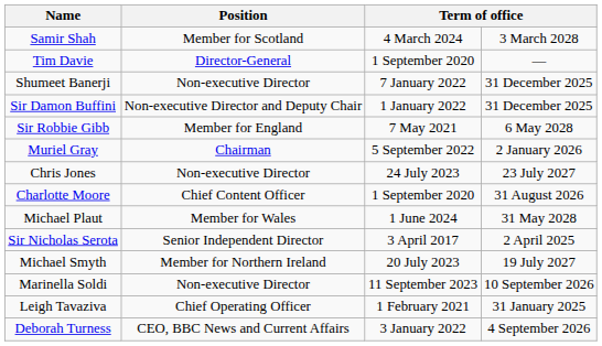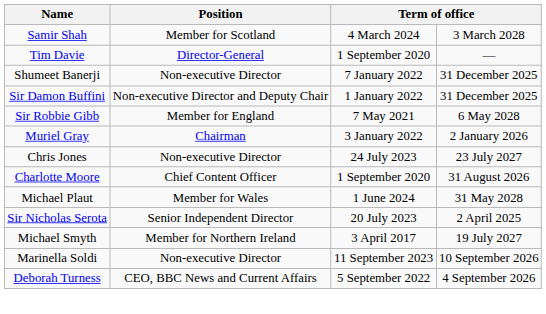Muriel Gray | column 3: 5 September 2022 -> 3 January 2022
Sir Nicholas Serota | column 3: 3 April 2017 -> 20 July 2023
Michael Smyth | column 3: 20 July 2023 -> 3 April 2017
- row: Leigh Tavaziva | Chief Operating Officer | 1 February 2021 | 31 January 2025
Deborah Turness | column 3: 3 January 2022 -> 5 September 2022
